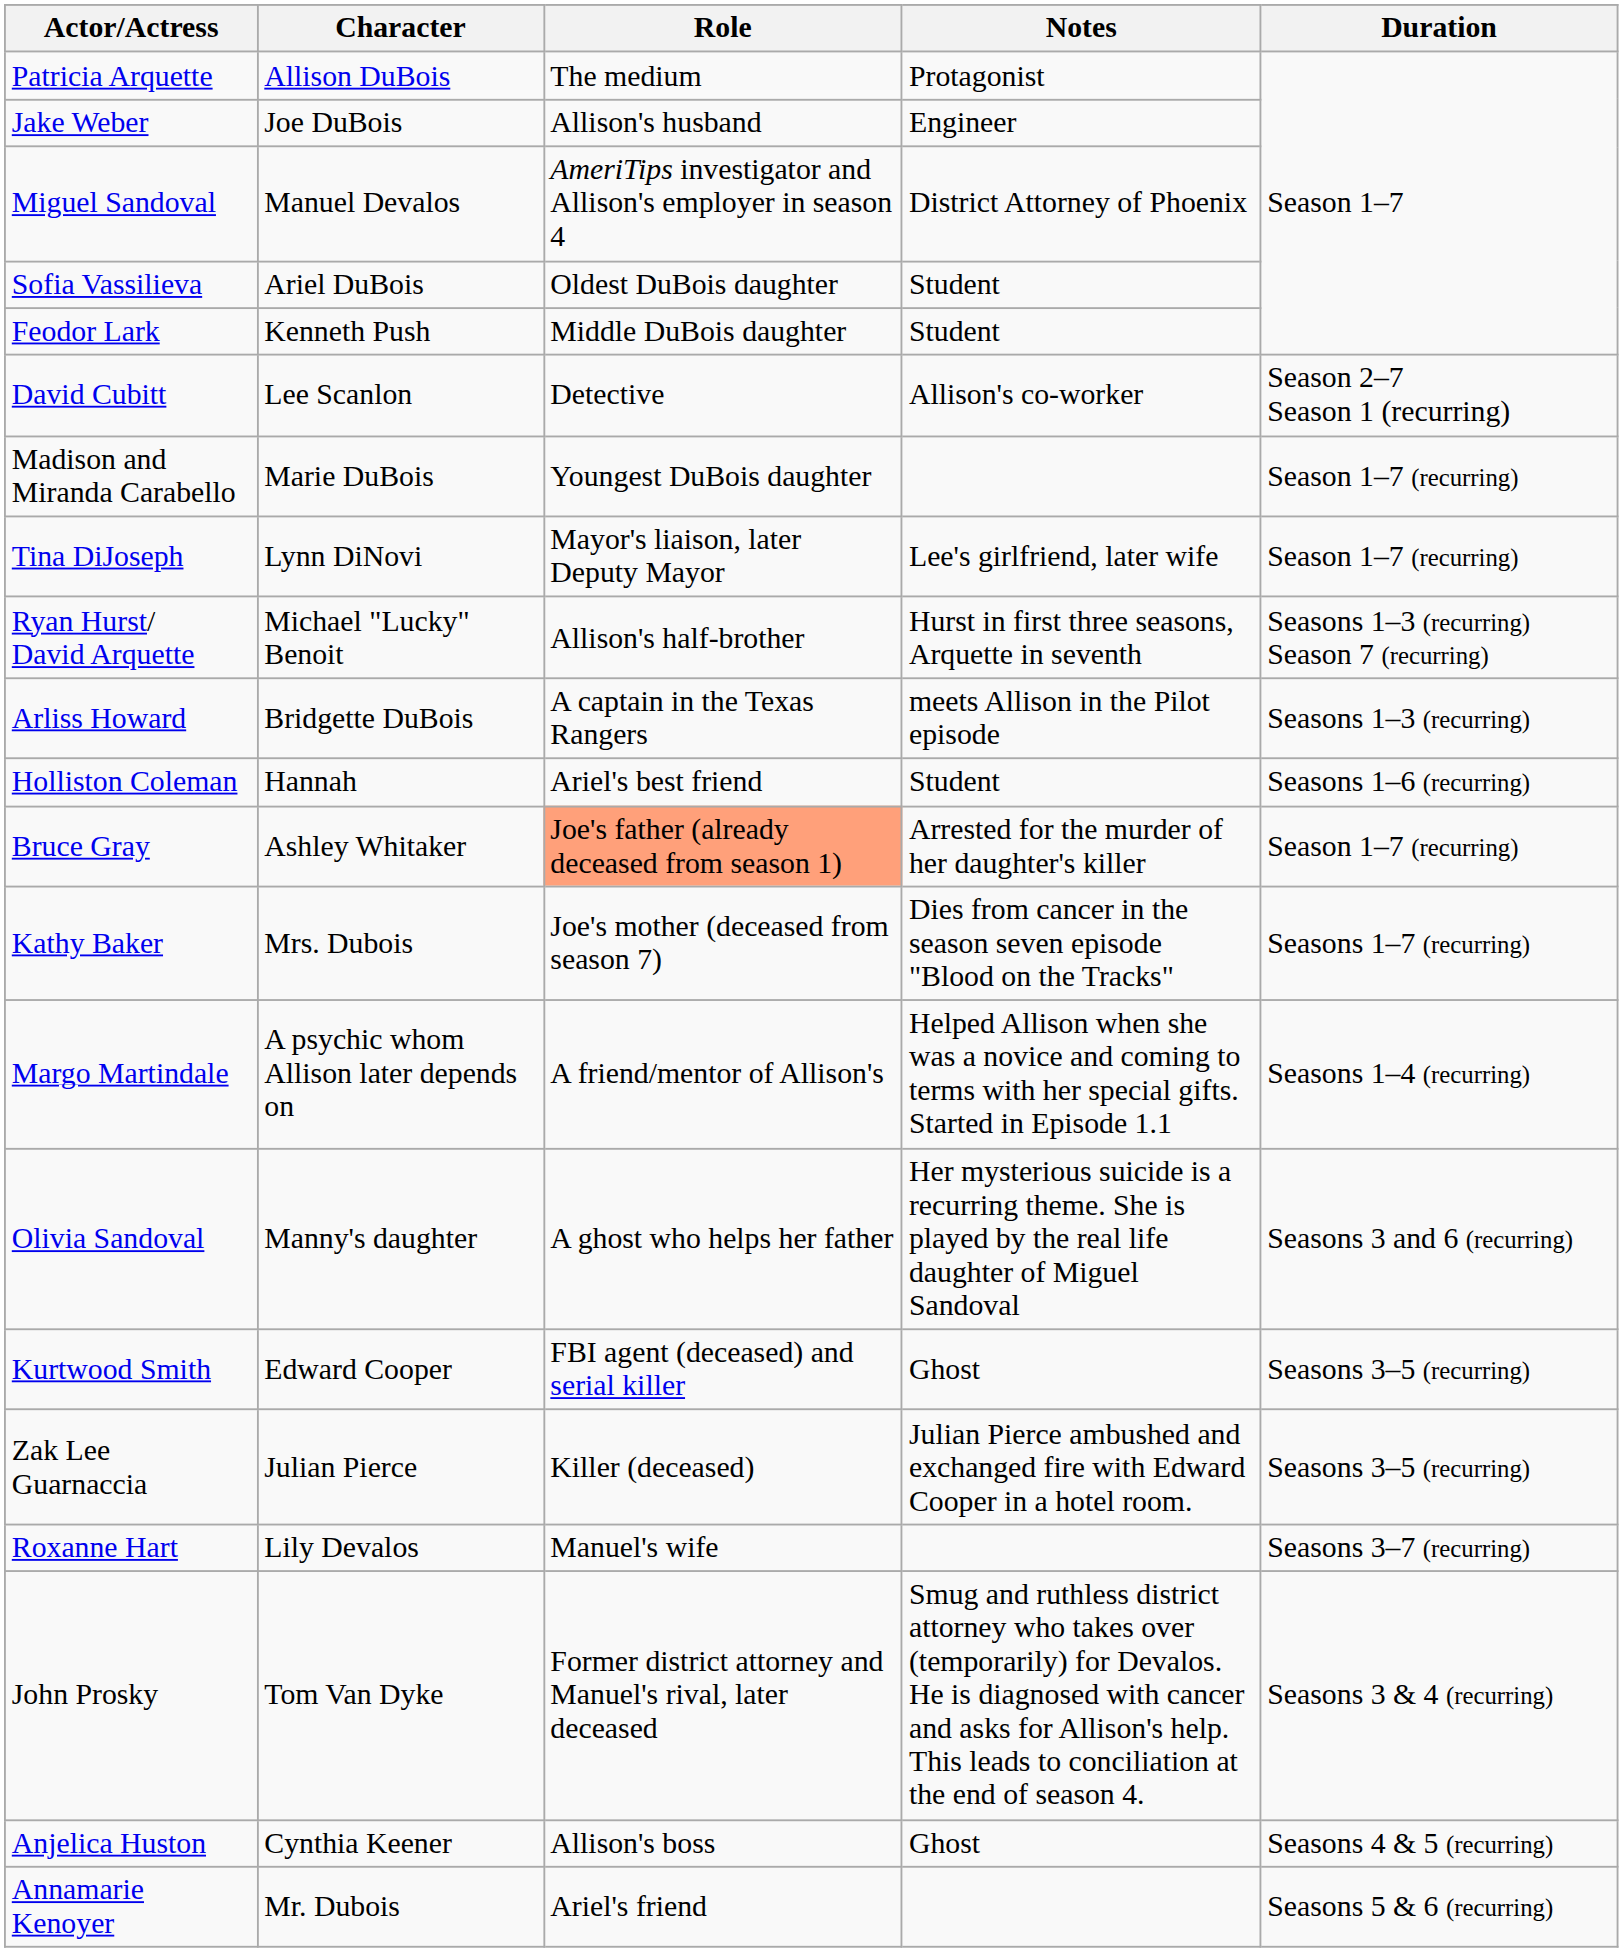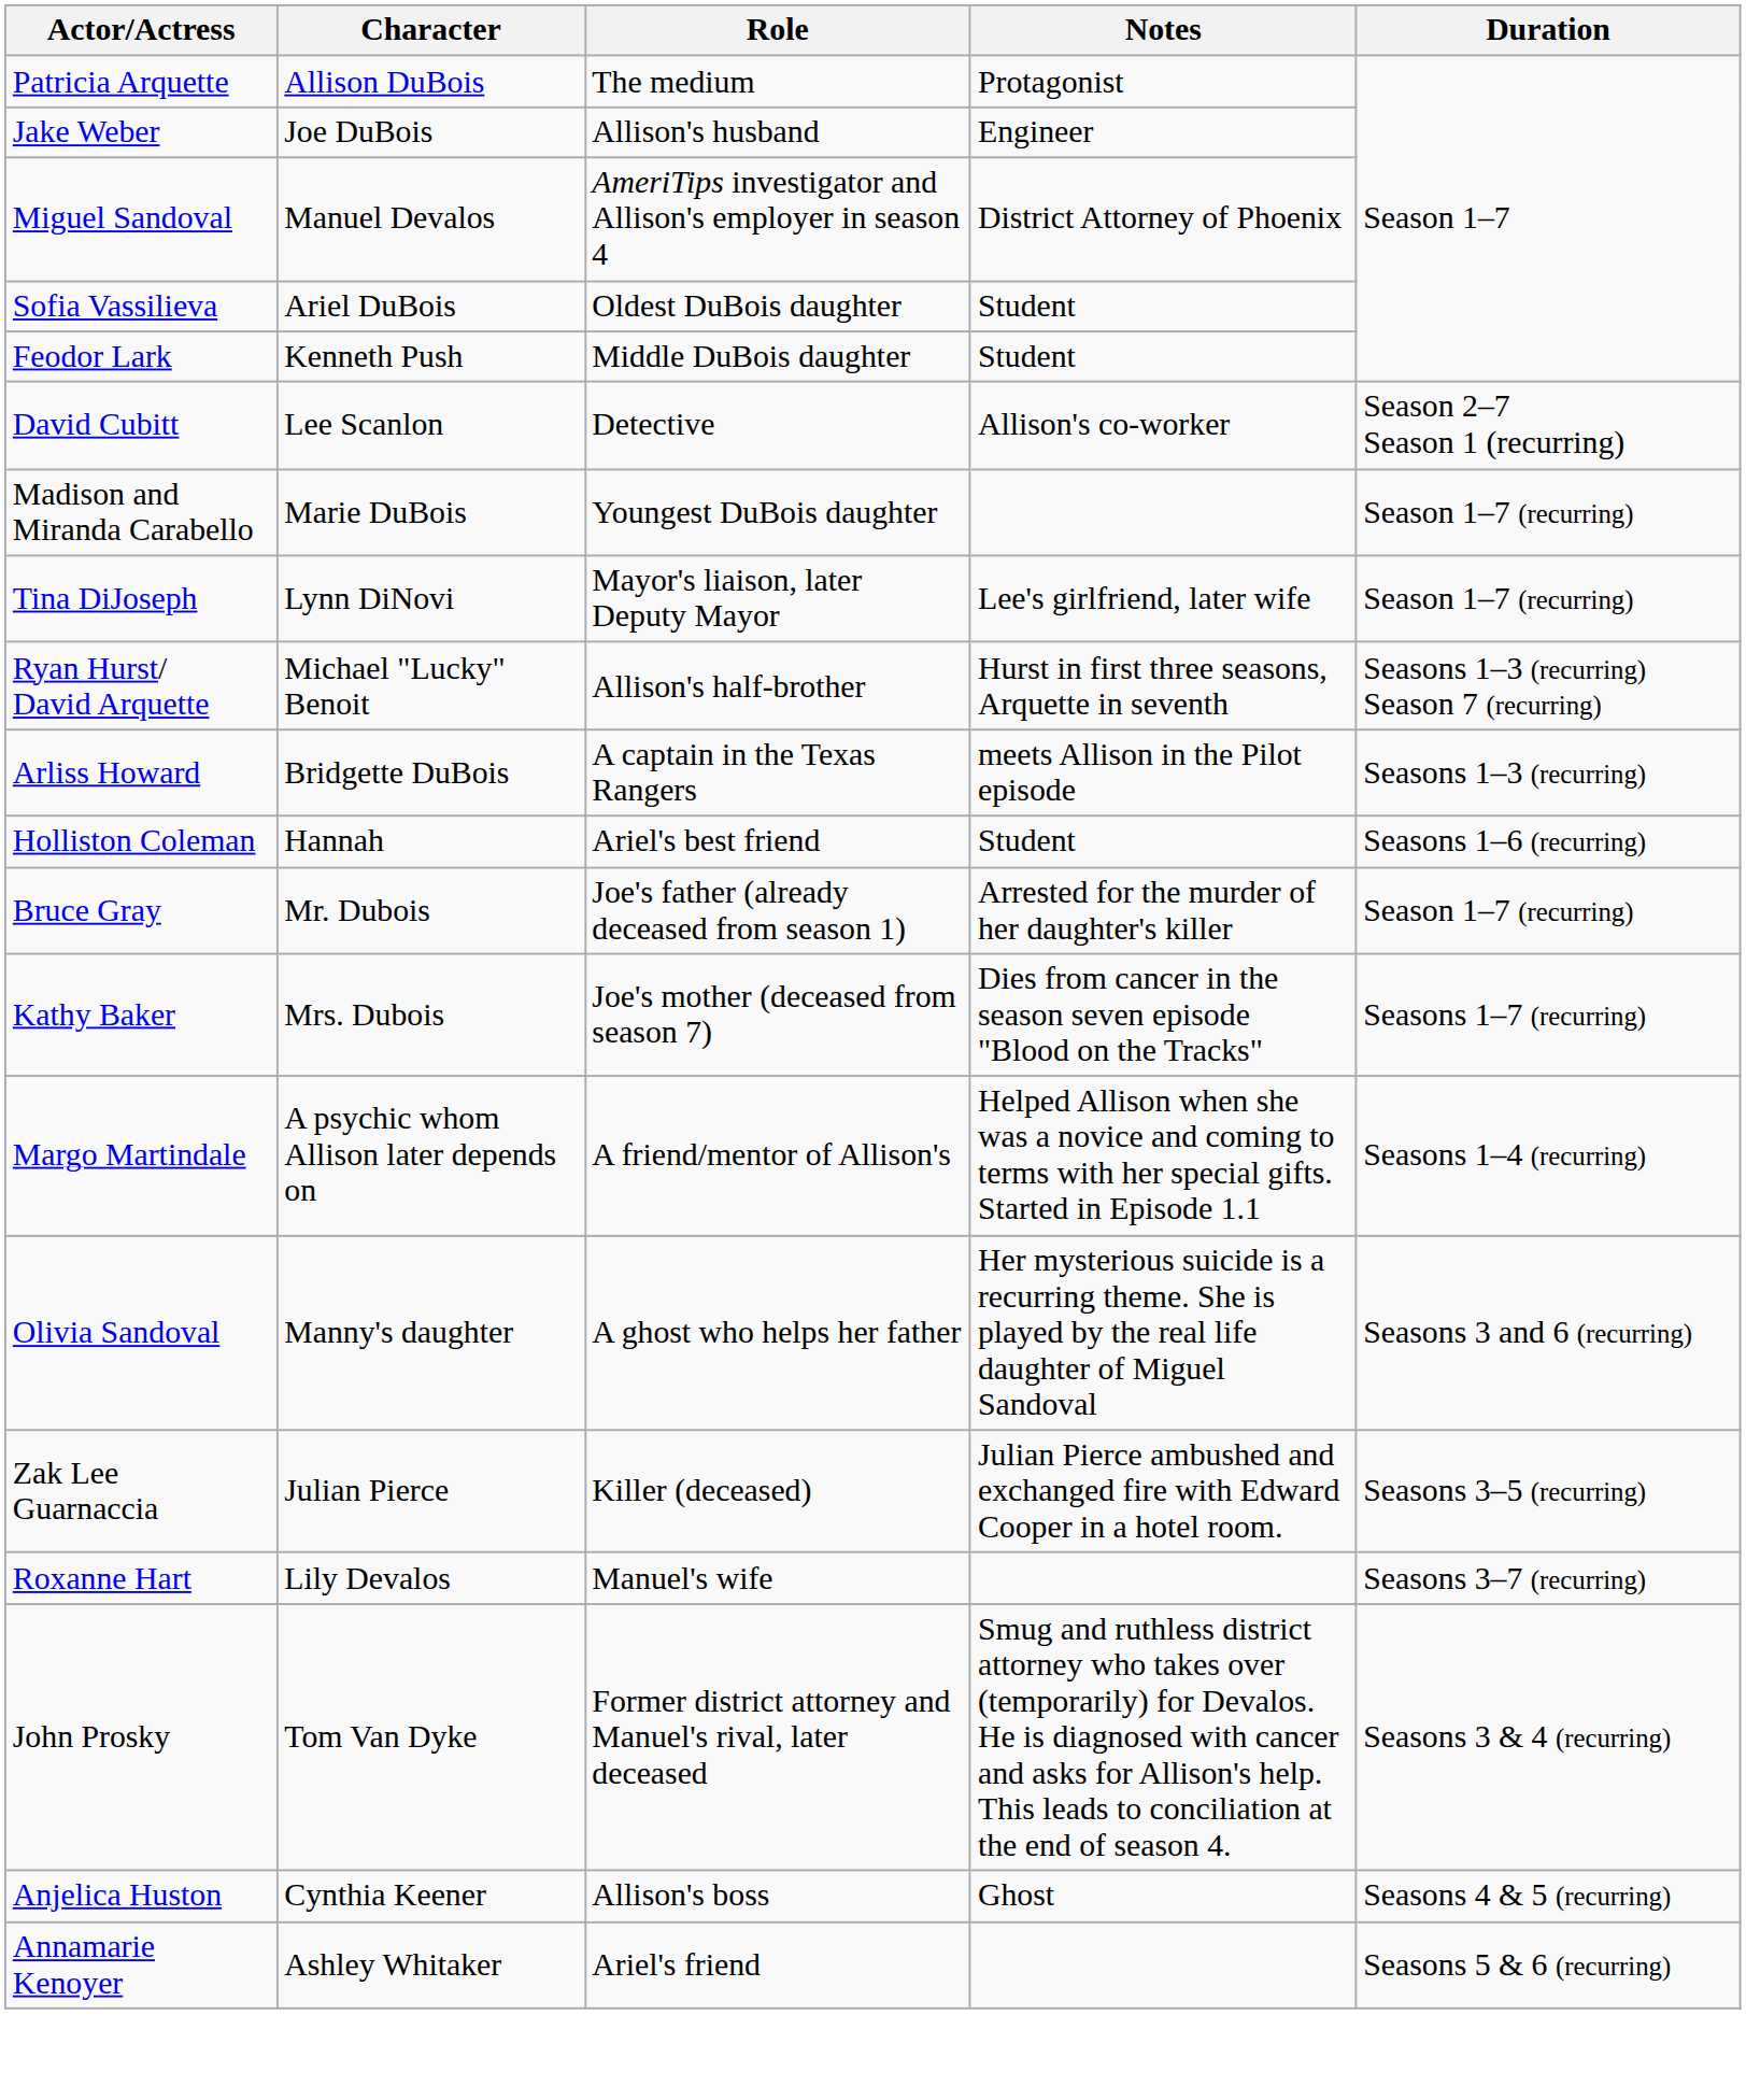Bruce Gray | Character: Ashley Whitaker -> Mr. Dubois
Bruce Gray | Role: lightsalmon background -> no background
- row: Kurtwood Smith | Edward Cooper | FBI agent (deceased) and serial killer | Ghost | Seasons 3–5 (recurring)
Annamarie Kenoyer | Character: Mr. Dubois -> Ashley Whitaker
